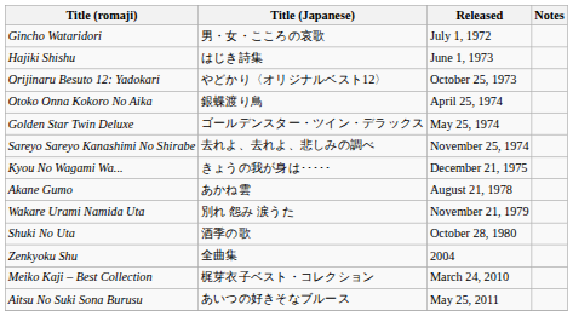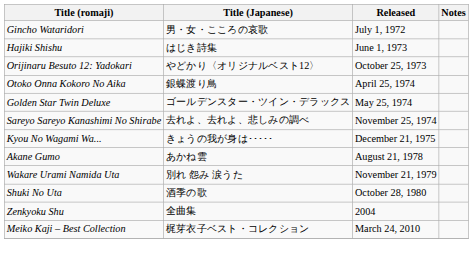- row: Aitsu No Suki Sona Burusu | あいつの好きそなブルース | May 25, 2011
